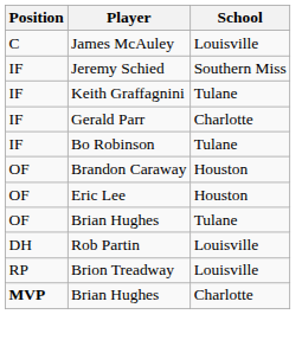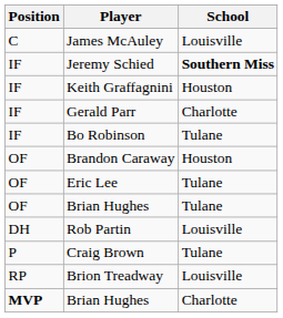Jeremy Schied | School: normal -> bold
Keith Graffagnini | School: Tulane -> Houston
Eric Lee | School: Houston -> Tulane
+ row: P | Craig Brown | Tulane
